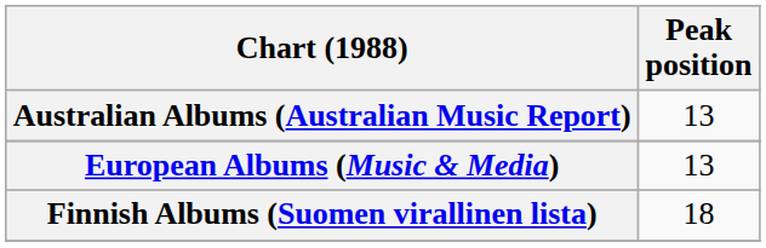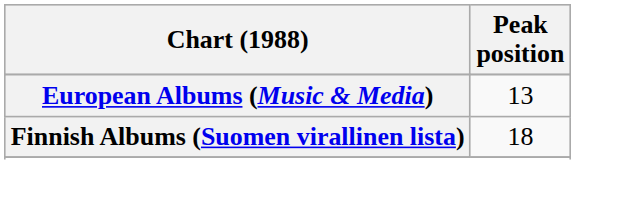- row: Australian Albums (Australian Music Report) | 13
